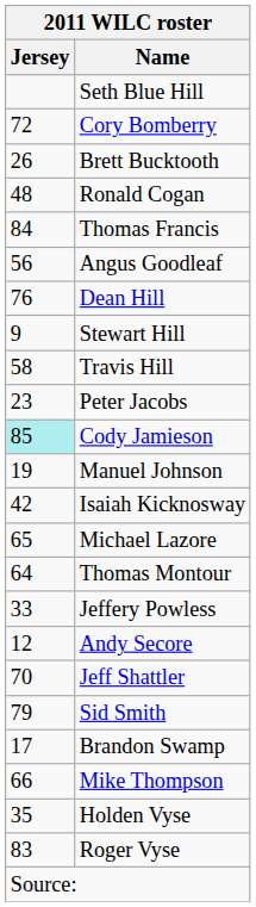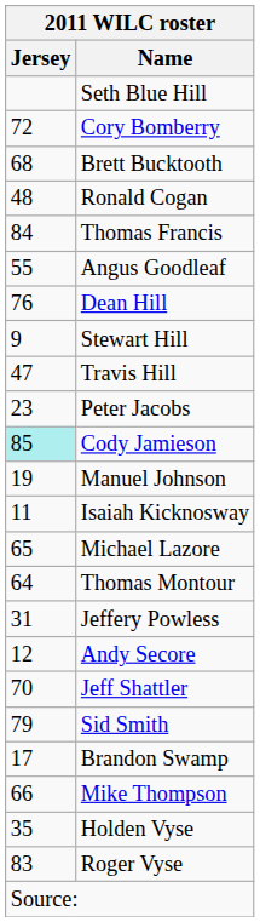Brett Bucktooth | Jersey: 26 -> 68
Angus Goodleaf | Jersey: 56 -> 55
Travis Hill | Jersey: 58 -> 47
Isaiah Kicknosway | Jersey: 42 -> 11
Jeffery Powless | Jersey: 33 -> 31
